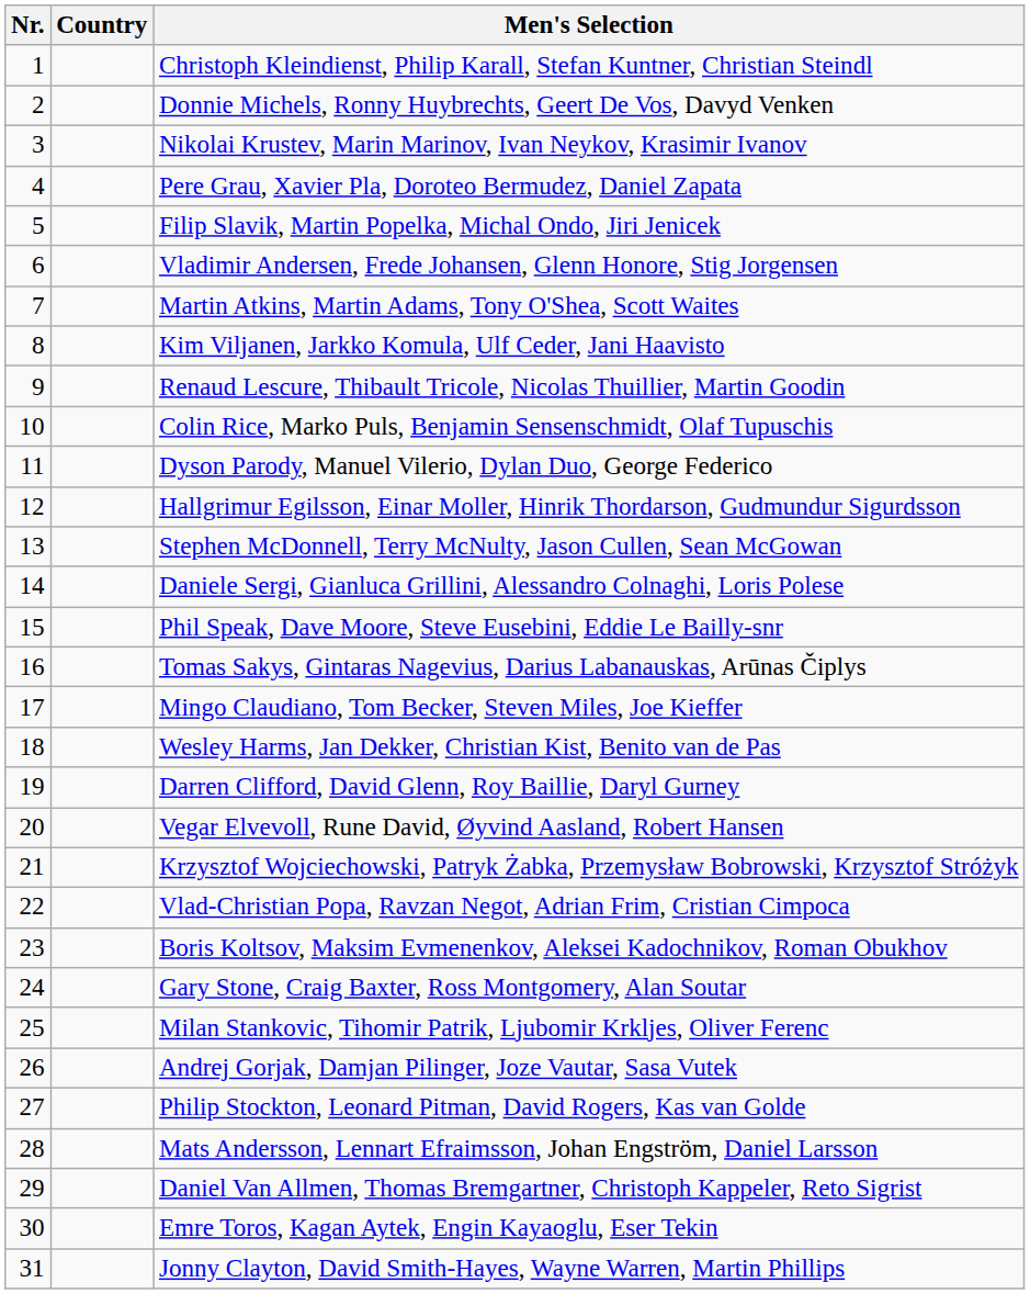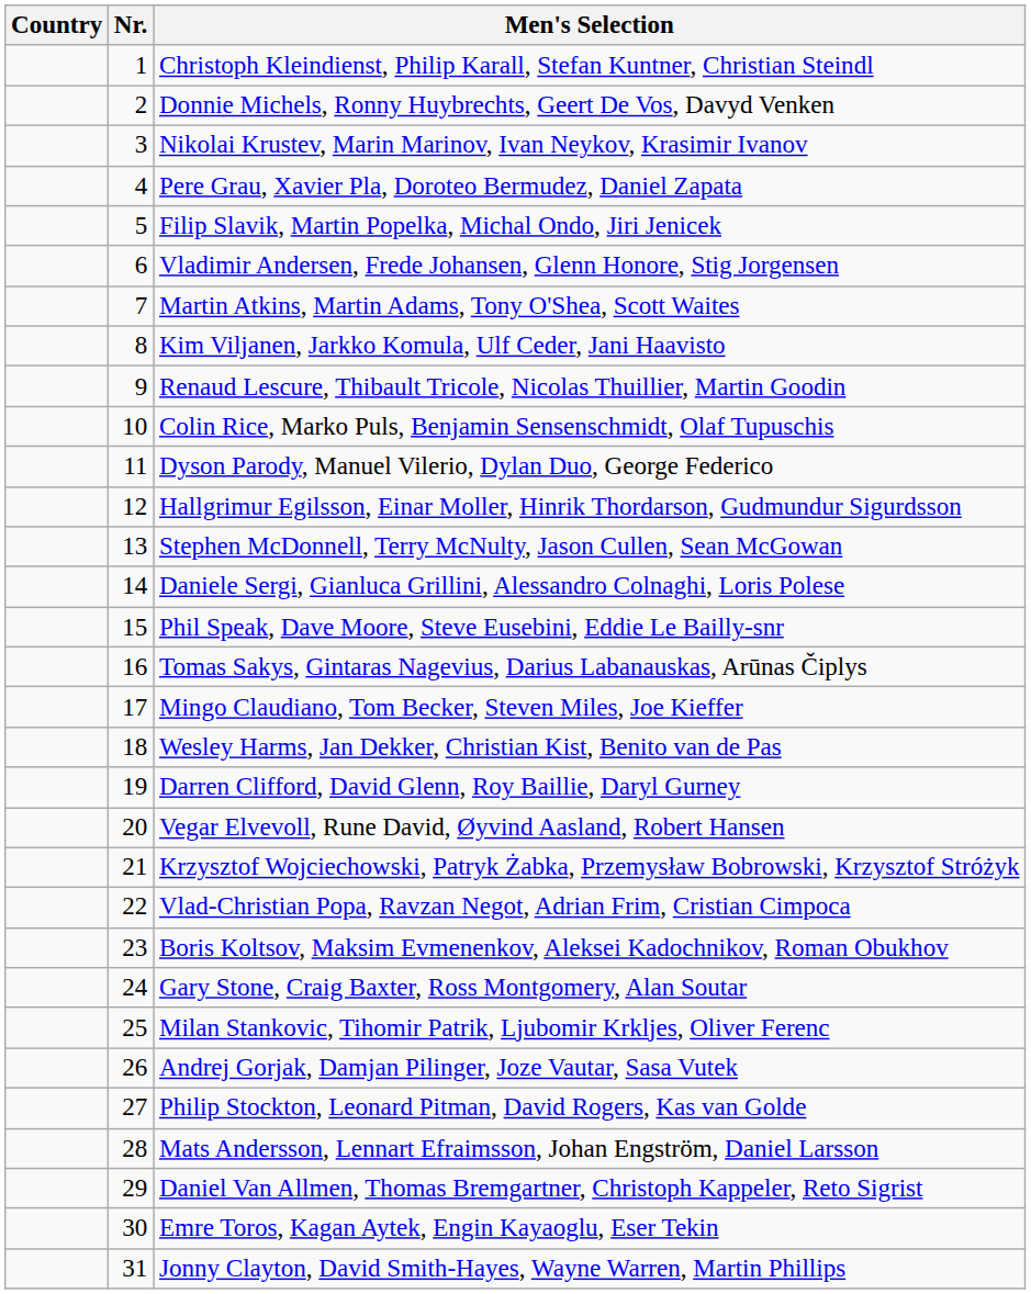columns swapped: Nr. <-> Country
